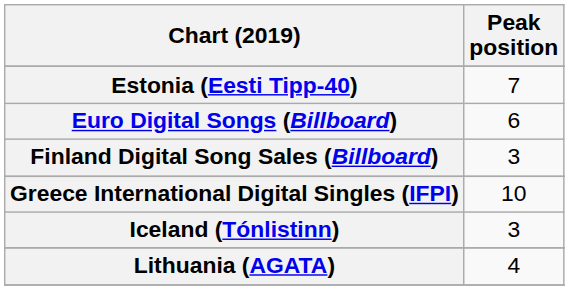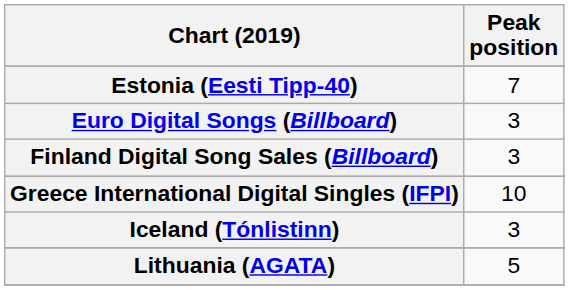Euro Digital Songs (Billboard) | Peak position: 6 -> 3
Lithuania (AGATA) | Peak position: 4 -> 5
